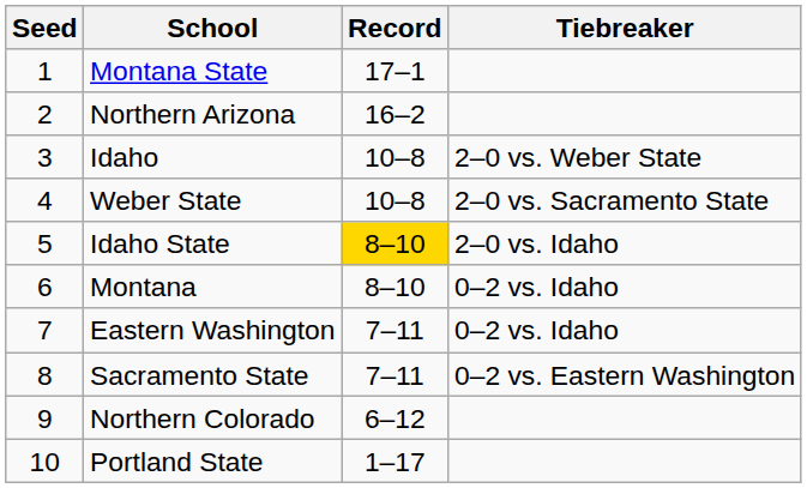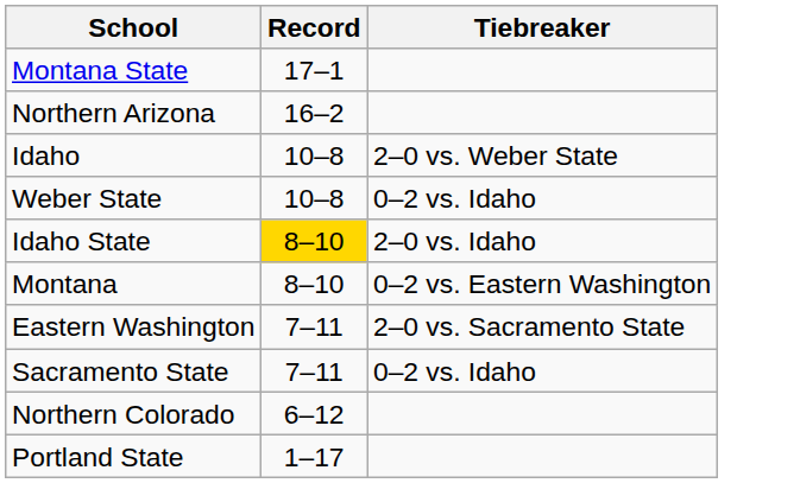- column: Seed | 1 | 2 | 3 | 4 | 5 | 6 | 7 | 8 | 9 | 10
Weber State | Tiebreaker: 2–0 vs. Sacramento State -> 0–2 vs. Idaho
Montana | Tiebreaker: 0–2 vs. Idaho -> 0–2 vs. Eastern Washington
Eastern Washington | Tiebreaker: 0–2 vs. Idaho -> 2–0 vs. Sacramento State
Sacramento State | Tiebreaker: 0–2 vs. Eastern Washington -> 0–2 vs. Idaho
